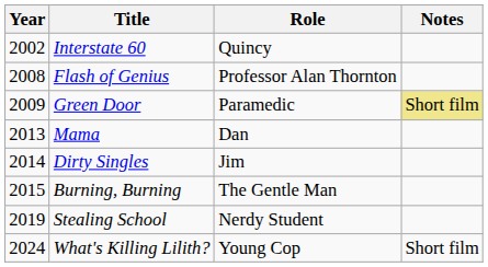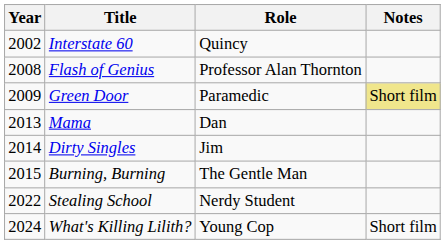Stealing School | Year: 2019 -> 2022
